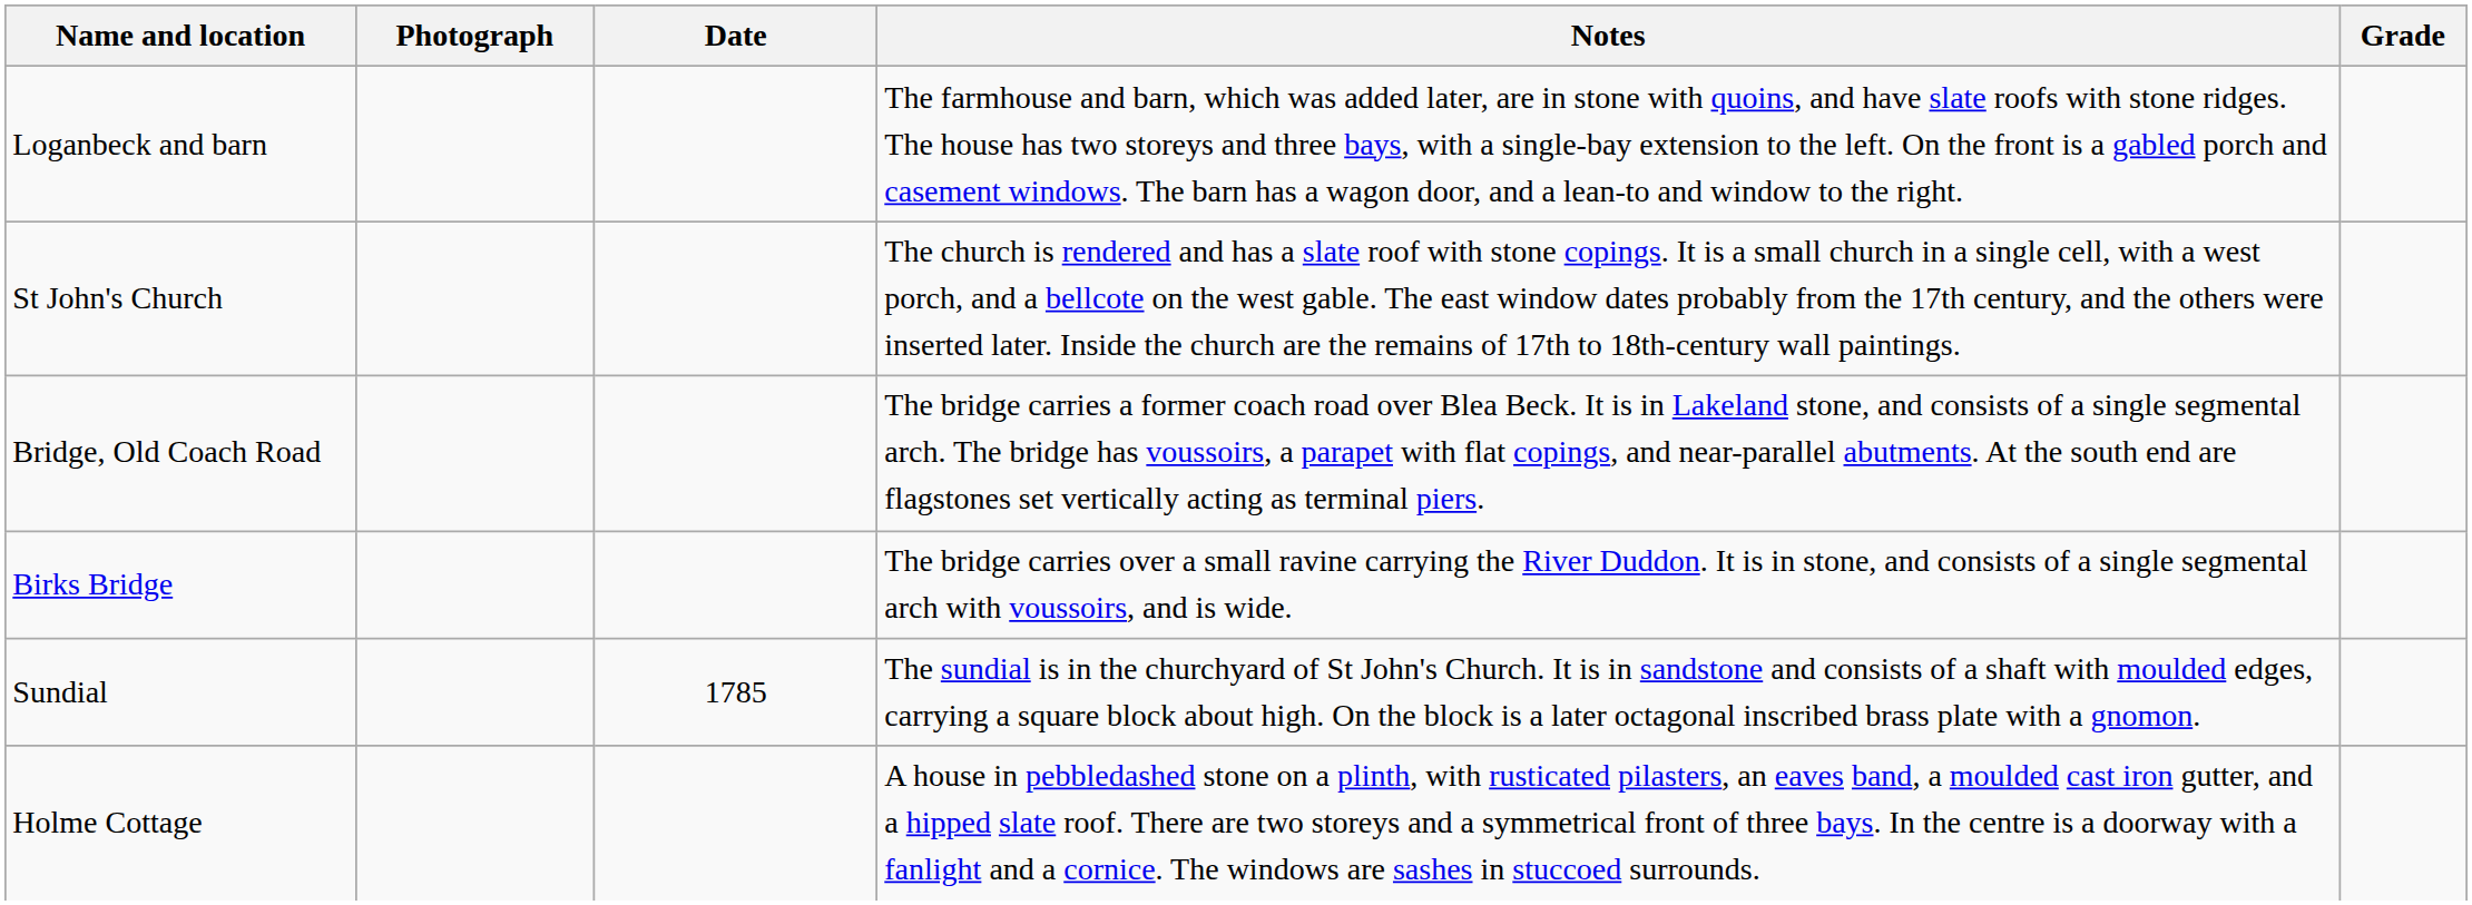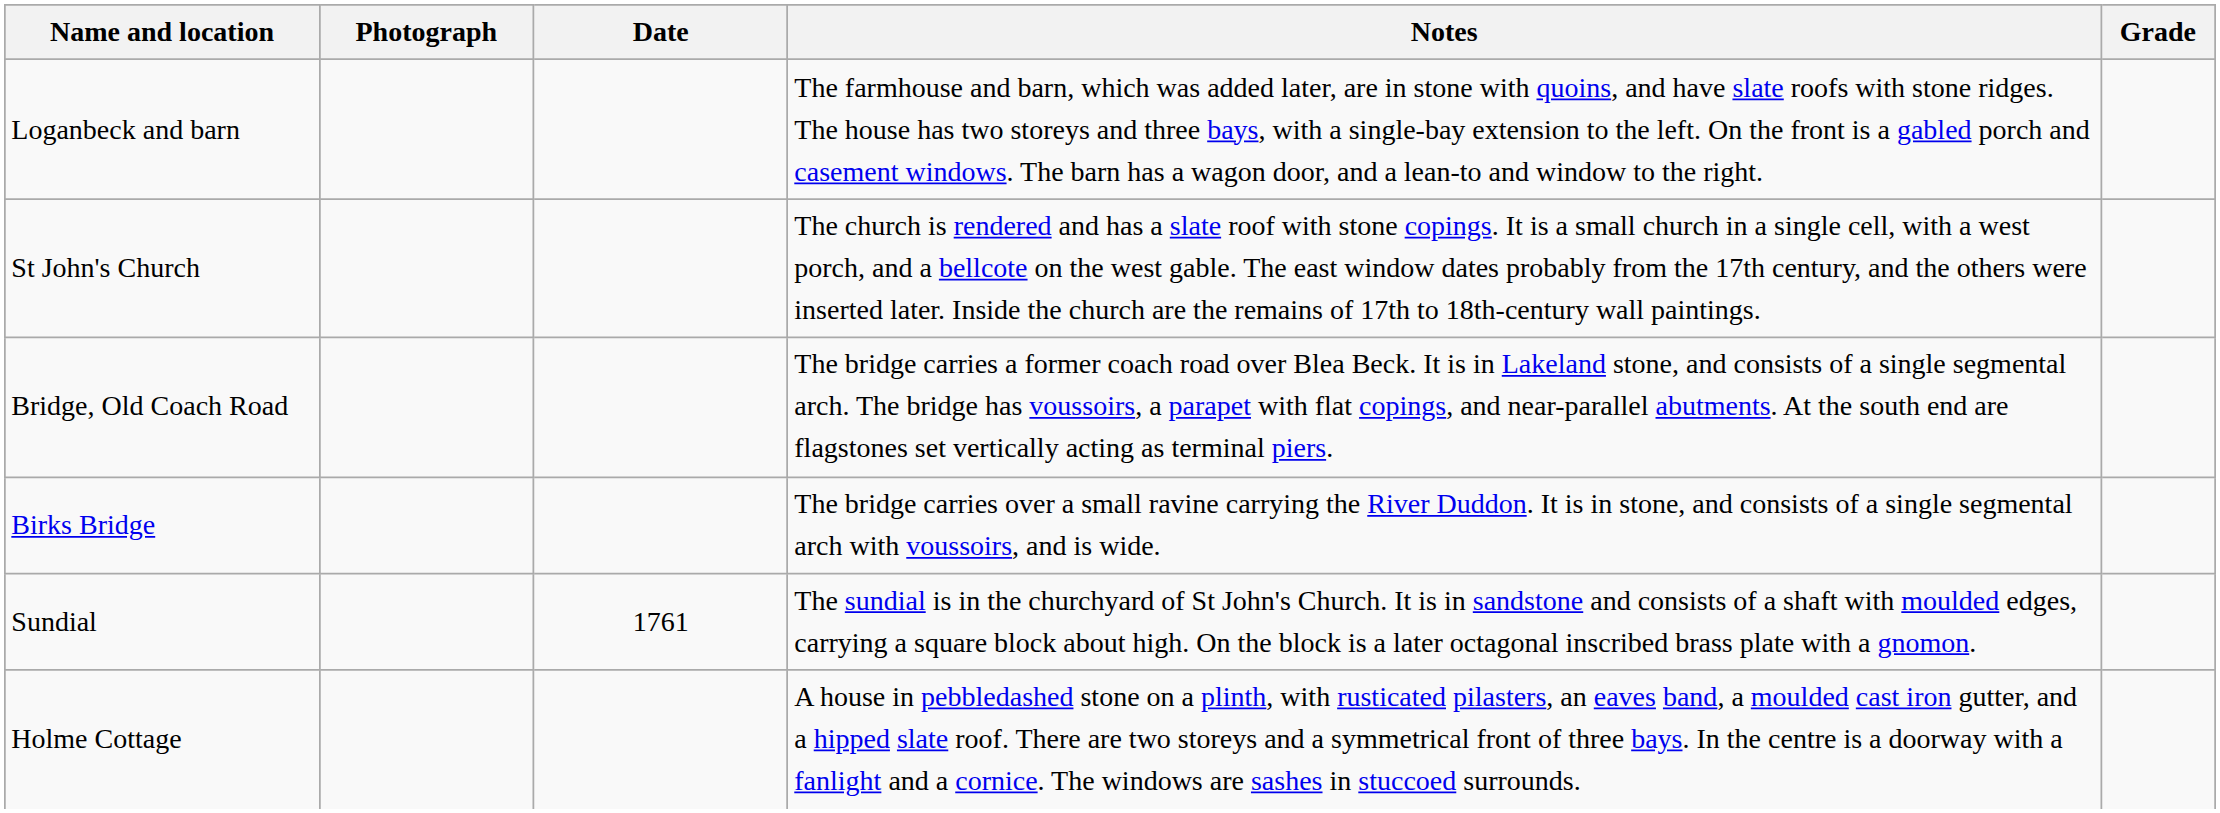Sundial | Date: 1785 -> 1761
